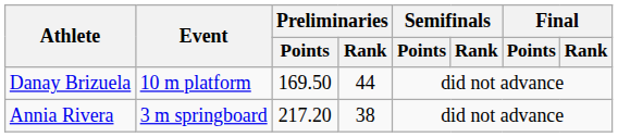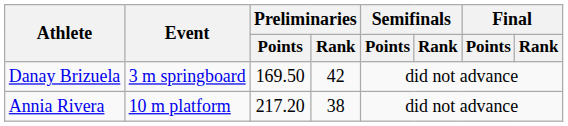Danay Brizuela | Event: 10 m platform -> 3 m springboard
Danay Brizuela | Preliminaries / Rank: 44 -> 42
Annia Rivera | Event: 3 m springboard -> 10 m platform
